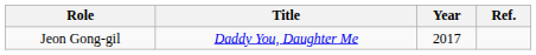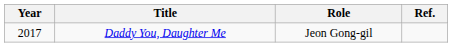columns swapped: Year <-> Role
